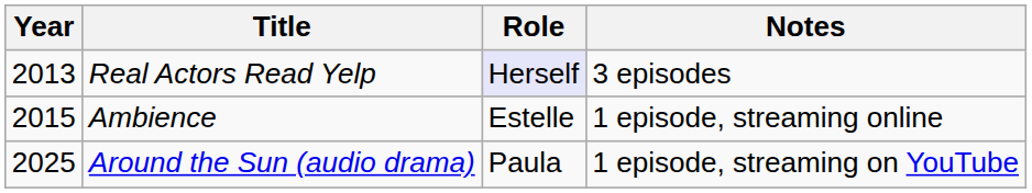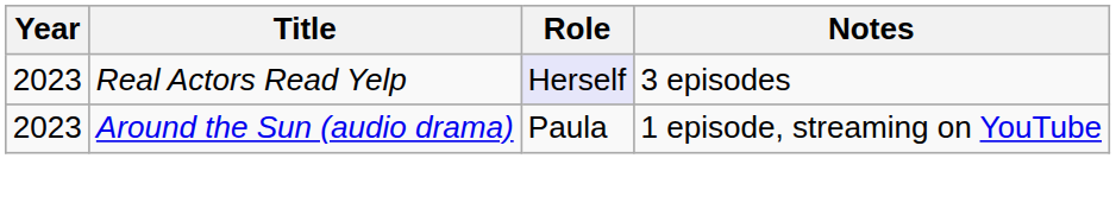Real Actors Read Yelp | Year: 2013 -> 2023
- row: 2015 | Ambience | Estelle | 1 episode, streaming online
Around the Sun (audio drama) | Year: 2025 -> 2023
